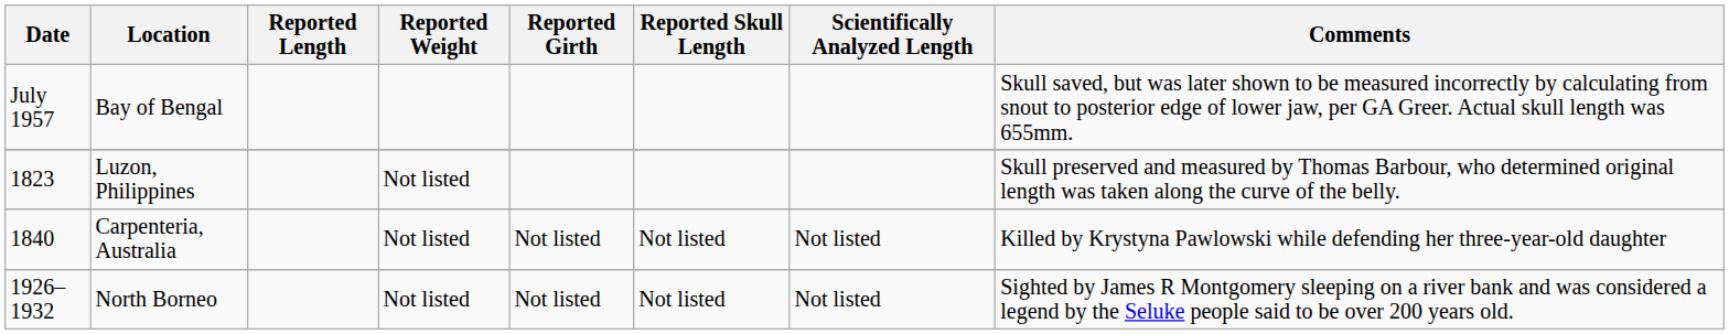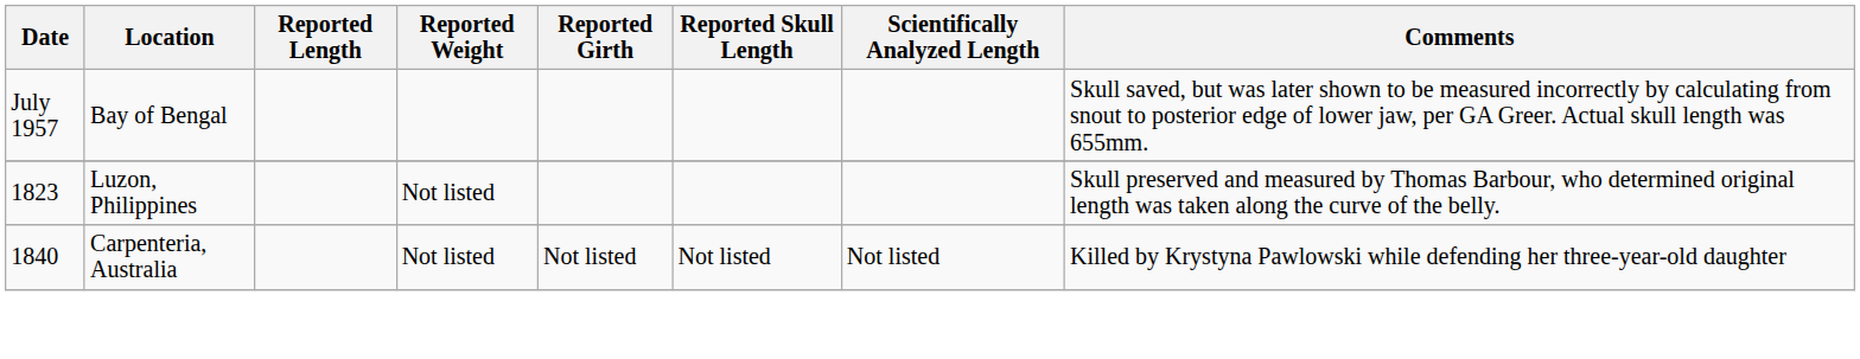- row: 1926–1932 | North Borneo | Not listed | Not listed | Not listed | Not listed | Sighted by James R Montgomery sleeping on a river bank and was considered a legend by the Seluke people said to be over 200 years old.
